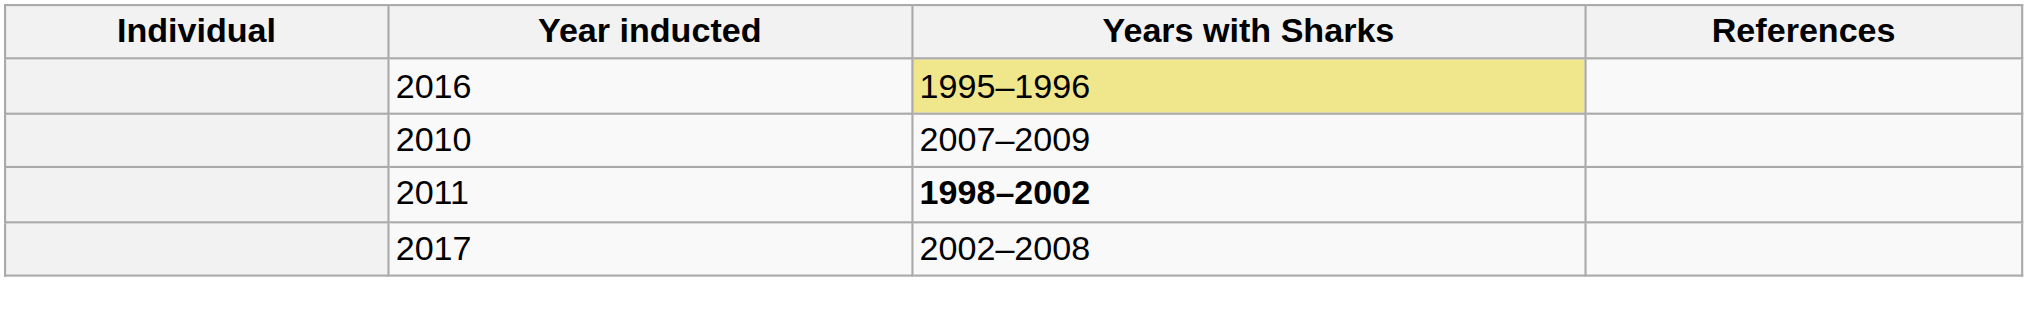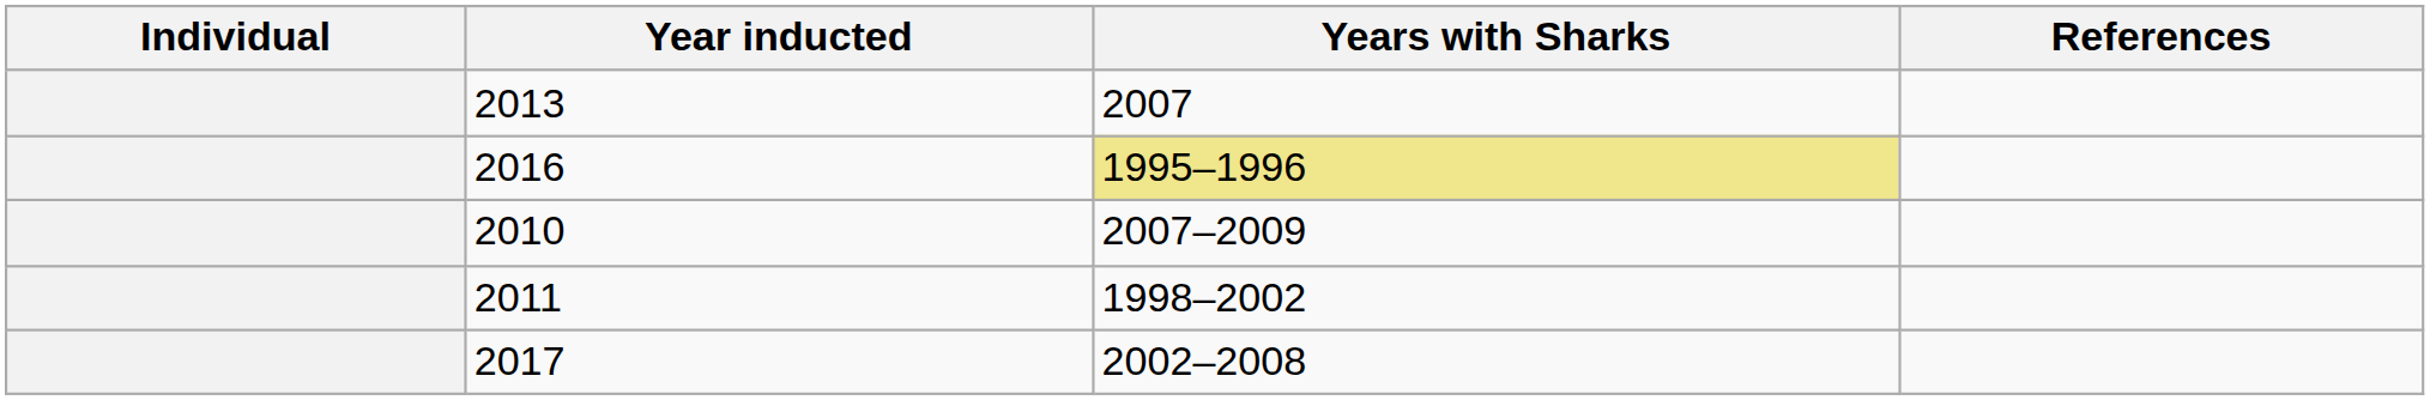+ row: 2013 | 2007
2011 | Years with Sharks: bold -> normal
